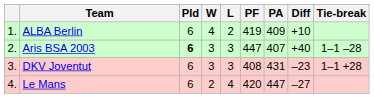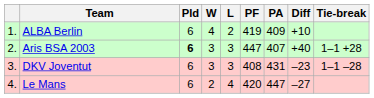Aris BSA 2003 | Tie-break: 1–1 –28 -> 1–1 +28
DKV Joventut | Tie-break: 1–1 +28 -> 1–1 –28
